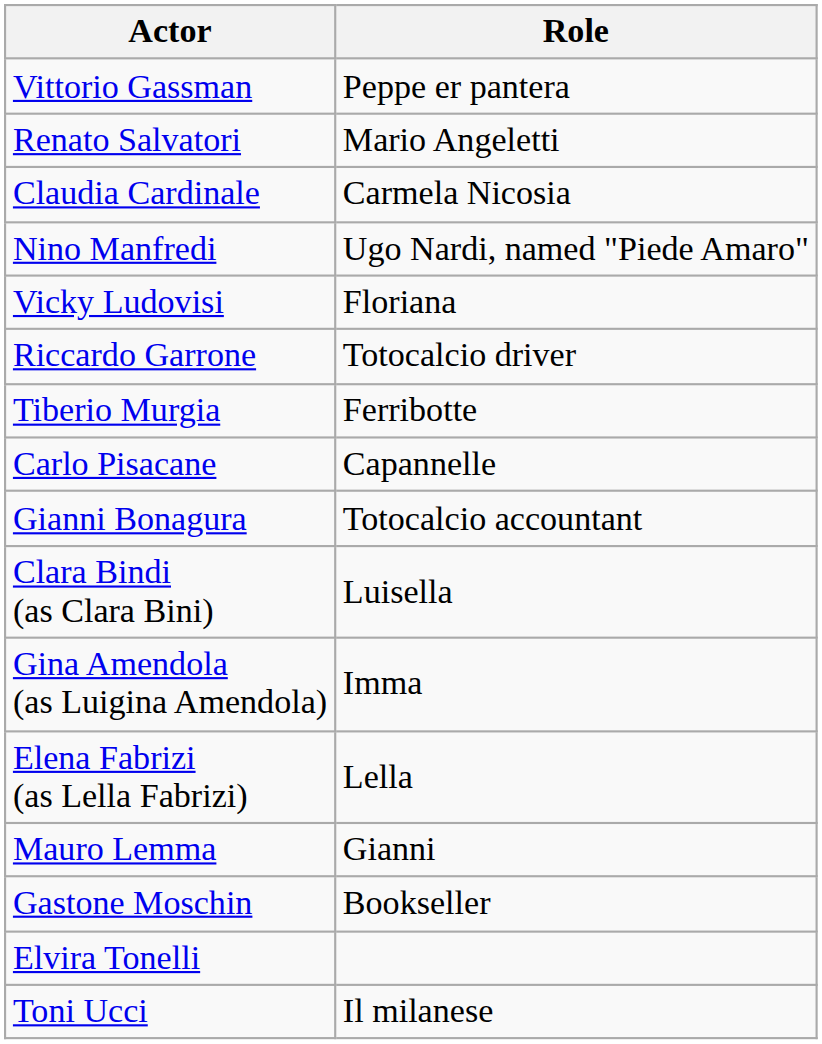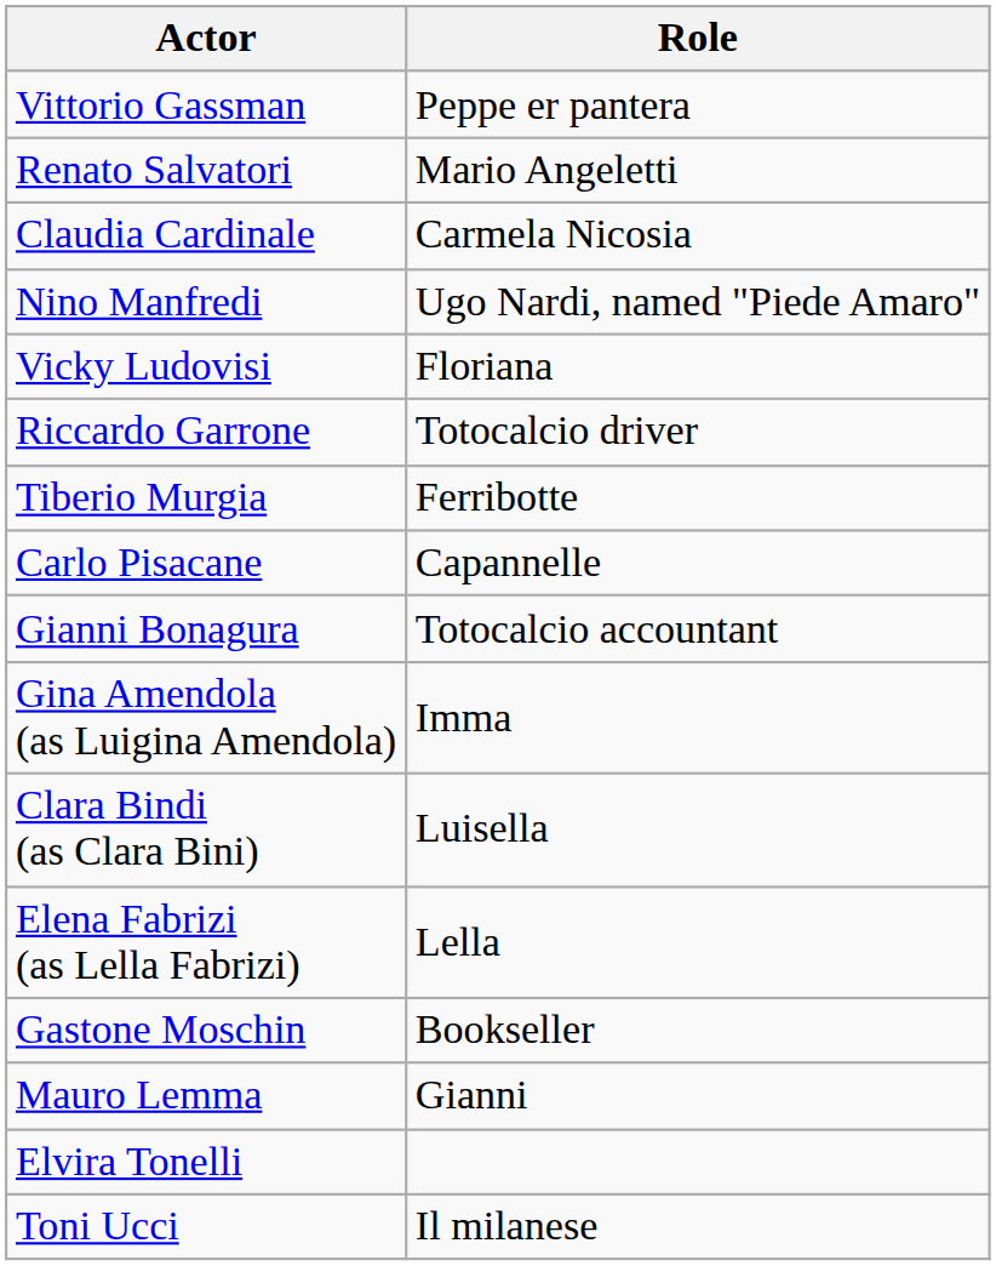rows swapped: Gina Amendola (as Luigina Amendola) <-> Clara Bindi (as Clara Bini)
rows swapped: Mauro Lemma <-> Gastone Moschin
